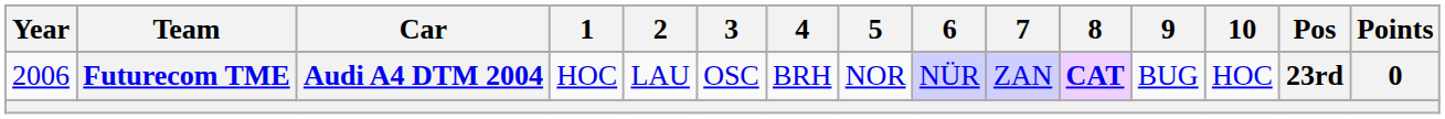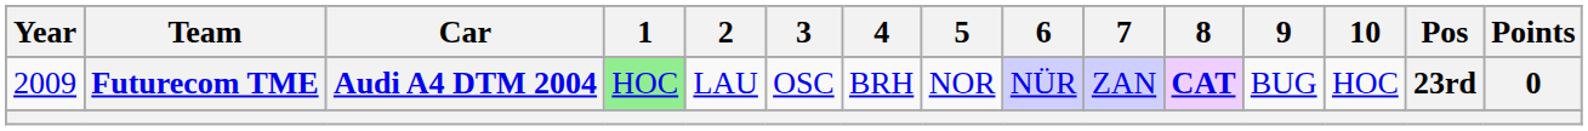Futurecom TME | Year: 2006 -> 2009
Futurecom TME | 1: no background -> lightgreen background
